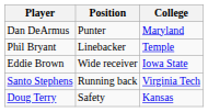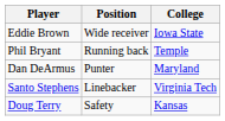rows swapped: Eddie Brown <-> Dan DeArmus
Phil Bryant | Position: Linebacker -> Running back
Santo Stephens | Position: Running back -> Linebacker
